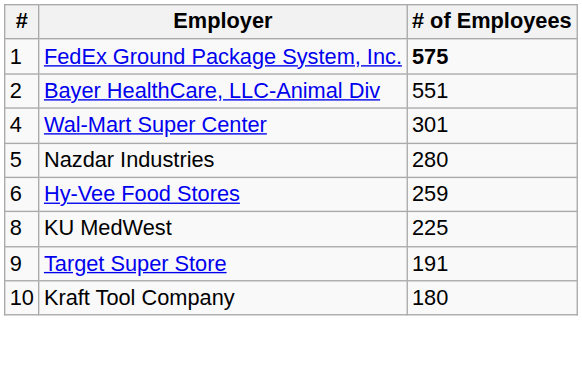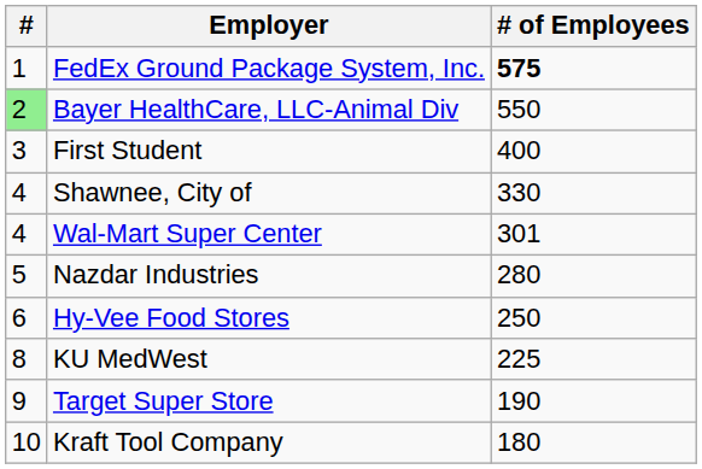Bayer HealthCare, LLC-Animal Div | #: no background -> lightgreen background
Bayer HealthCare, LLC-Animal Div | # of Employees: 551 -> 550
+ row: 3 | First Student | 400
+ row: 4 | Shawnee, City of | 330
Hy-Vee Food Stores | # of Employees: 259 -> 250
Target Super Store | # of Employees: 191 -> 190
